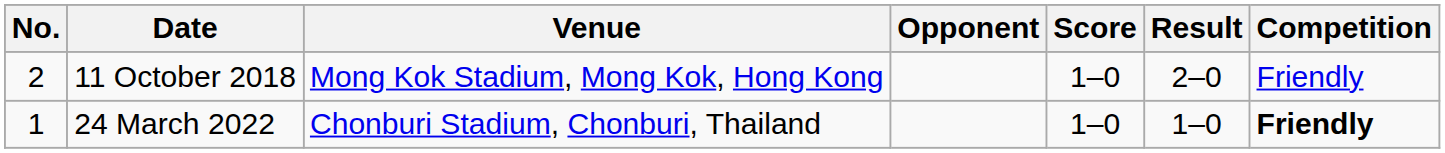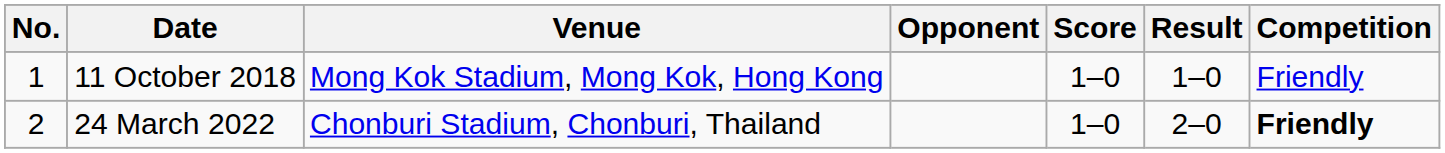11 October 2018 | No.: 2 -> 1
11 October 2018 | Result: 2–0 -> 1–0
24 March 2022 | No.: 1 -> 2
24 March 2022 | Result: 1–0 -> 2–0
